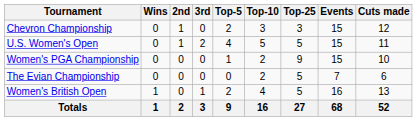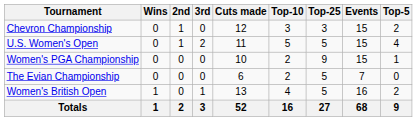columns swapped: Top-5 <-> Cuts made
